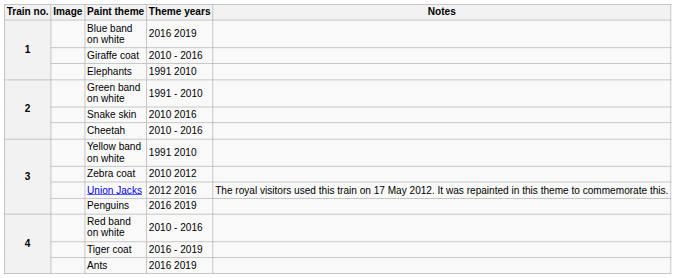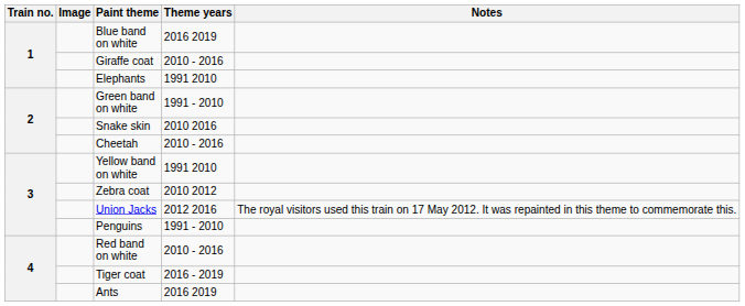Penguins | Theme years: 2016 2019 -> 1991 - 2010
